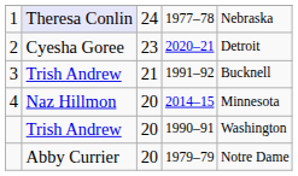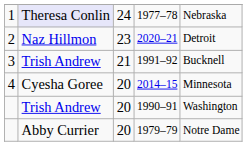2020–21 | column 2: Cyesha Goree -> Naz Hillmon
2014–15 | column 2: Naz Hillmon -> Cyesha Goree
